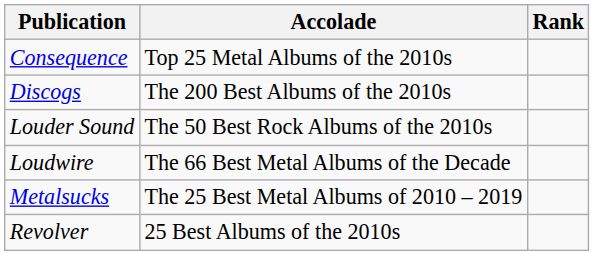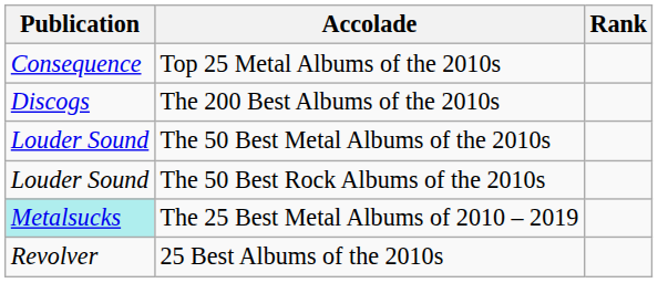+ row: Louder Sound | The 50 Best Metal Albums of the 2010s
- row: Loudwire | The 66 Best Metal Albums of the Decade
The 25 Best Metal Albums of 2010 – 2019 | Publication: no background -> paleturquoise background
